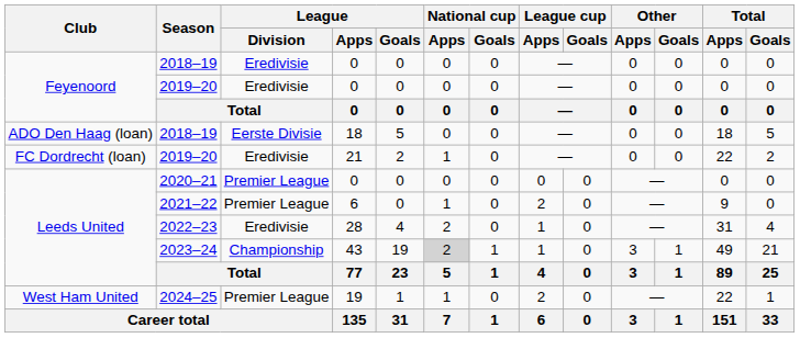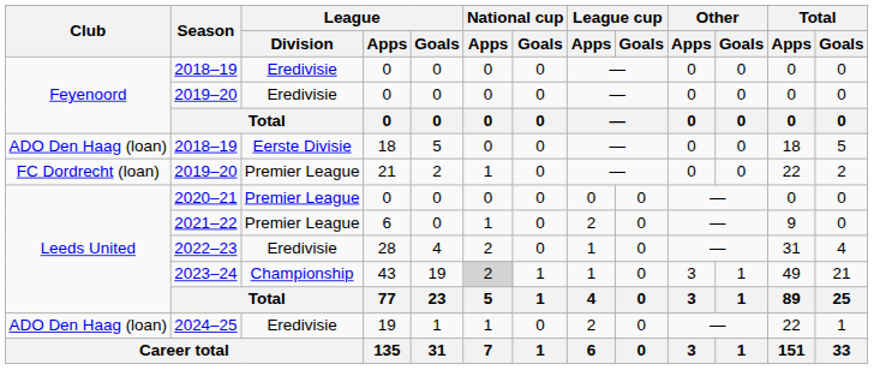2019–20 / 21 | League / Division: Eredivisie -> Premier League
2024–25 | Club: West Ham United -> ADO Den Haag (loan)
2024–25 | League / Division: Premier League -> Eredivisie
